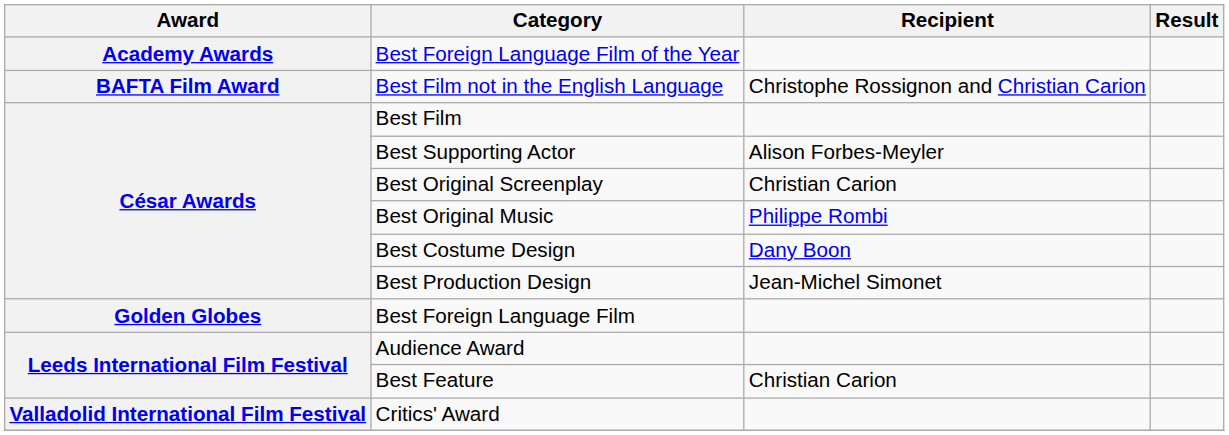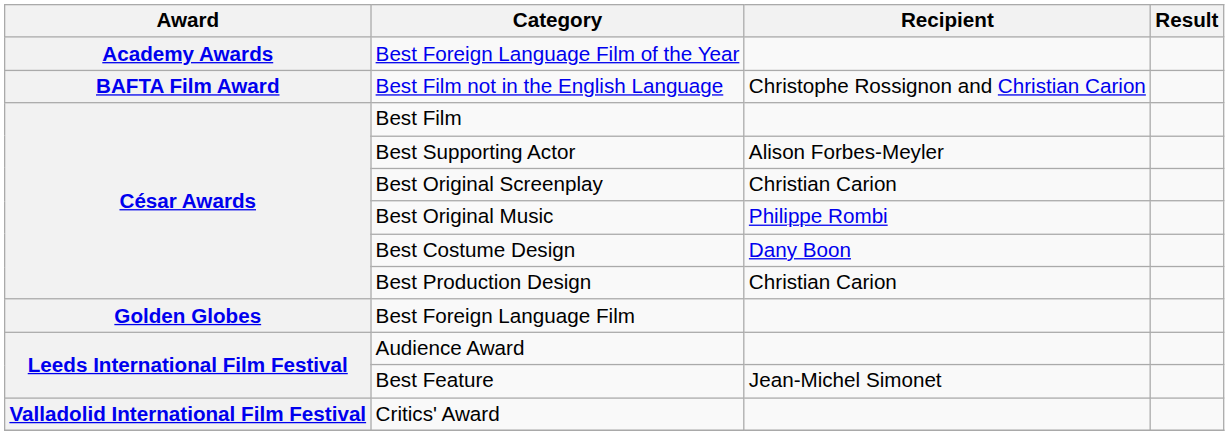Best Production Design | Recipient: Jean-Michel Simonet -> Christian Carion
Best Feature | Recipient: Christian Carion -> Jean-Michel Simonet
